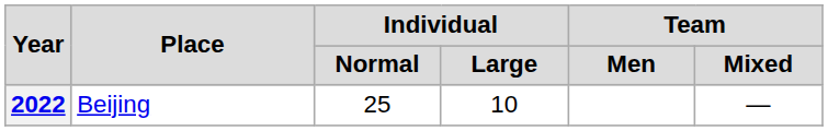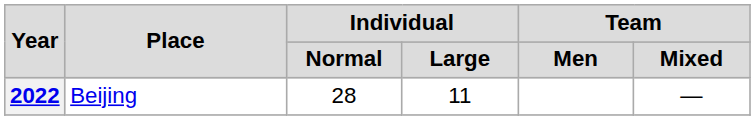2022 | Individual / Normal: 25 -> 28
2022 | Individual / Large: 10 -> 11
